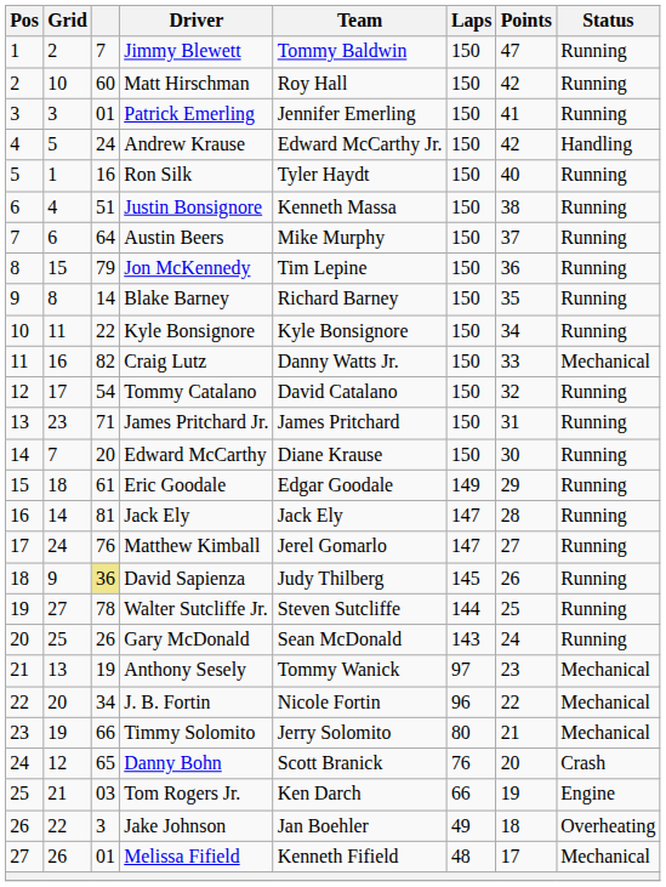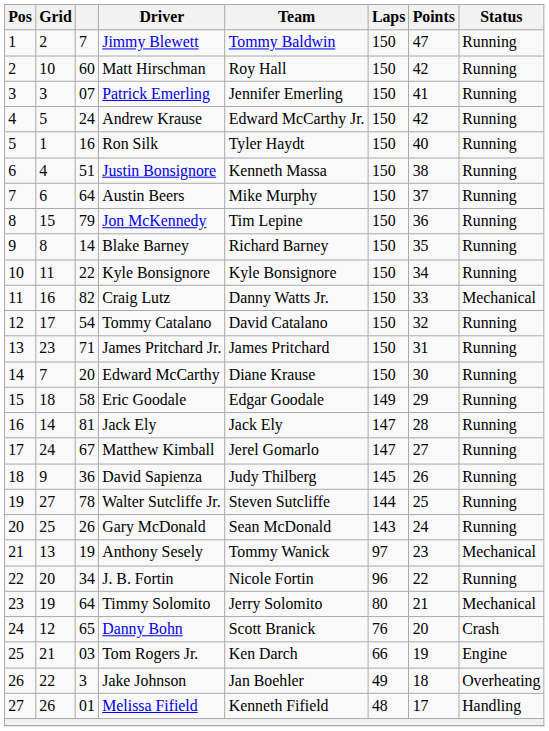Patrick Emerling | column 3: 01 -> 07
Andrew Krause | Status: Handling -> Running
Eric Goodale | column 3: 61 -> 58
Matthew Kimball | column 3: 76 -> 67
David Sapienza | column 3: khaki background -> no background
J. B. Fortin | Status: Mechanical -> Running
Timmy Solomito | column 3: 66 -> 64
Melissa Fifield | Status: Mechanical -> Handling
